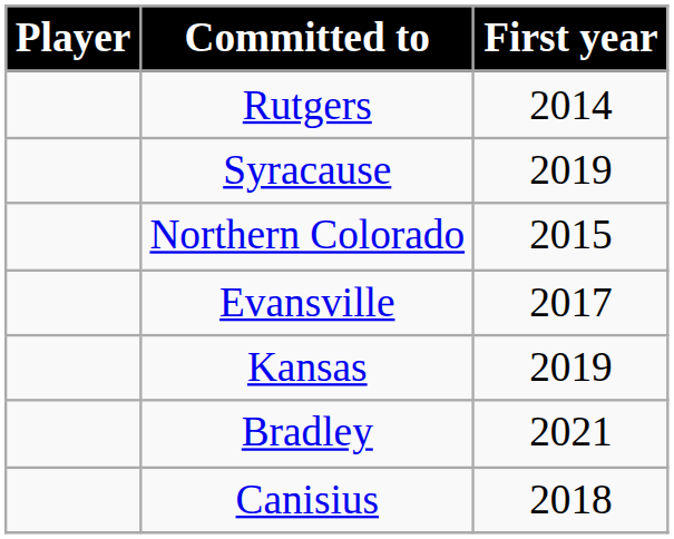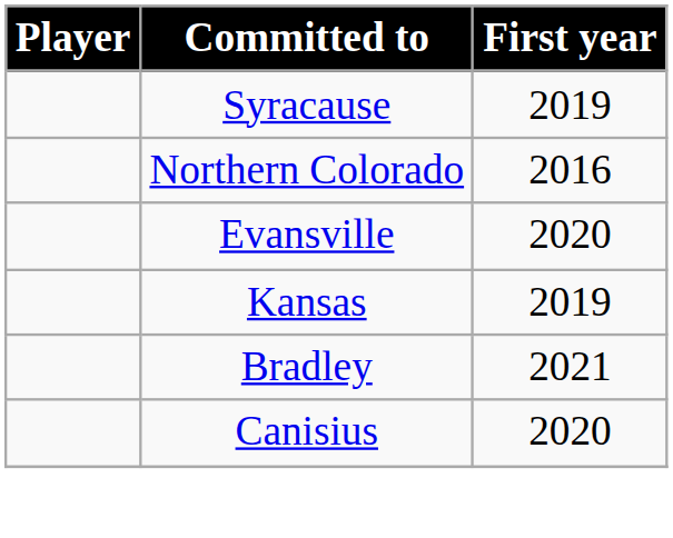- row: Rutgers | 2014
Northern Colorado | First year: 2015 -> 2016
Evansville | First year: 2017 -> 2020
Canisius | First year: 2018 -> 2020
